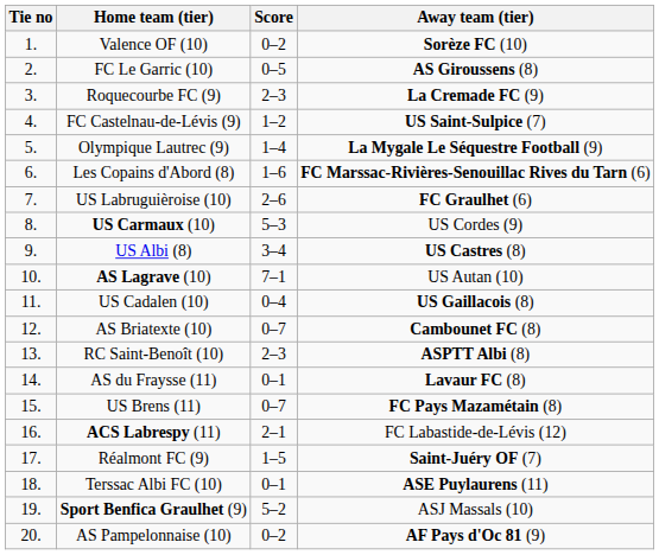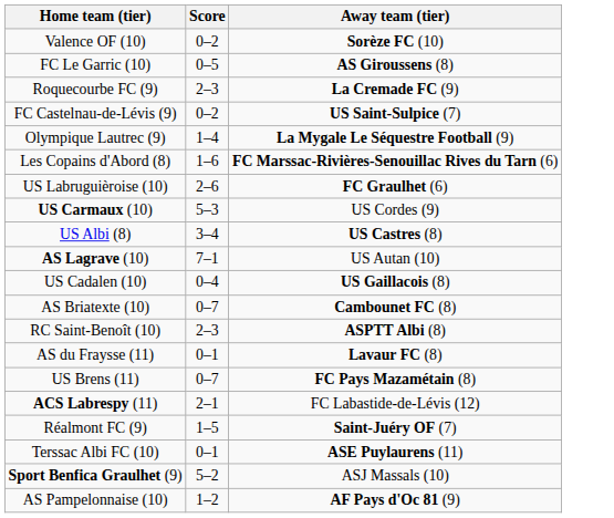- column: Tie no | 1. | 2. | 3. | 4. | 5. | 6. | 7. | 8. | 9. | 10. | 11. | 12. | 13. | 14. | 15. | 16. | 17. | 18. | 19. | 20.
FC Castelnau-de-Lévis (9) | Score: 1–2 -> 0–2
AS Pampelonnaise (10) | Score: 0–2 -> 1–2
